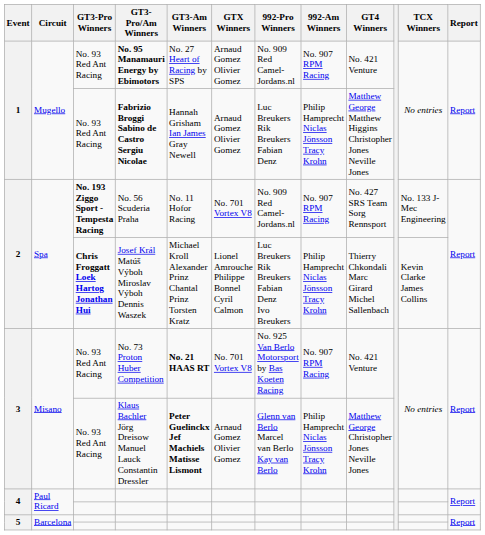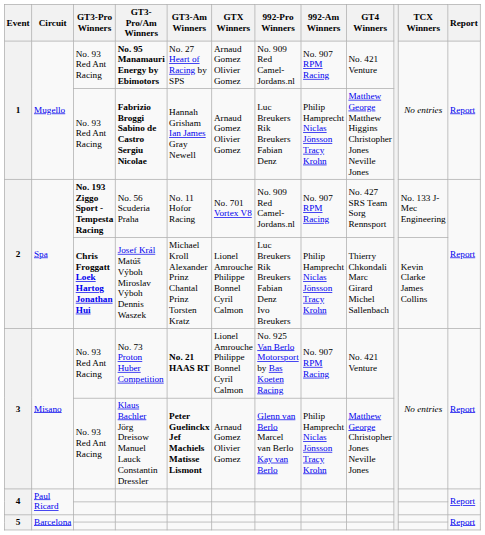No. 73 Proton Huber Competition | GTX Winners: No. 701 Vortex V8 -> Lionel Amrouche Philippe Bonnel Cyril Calmon
